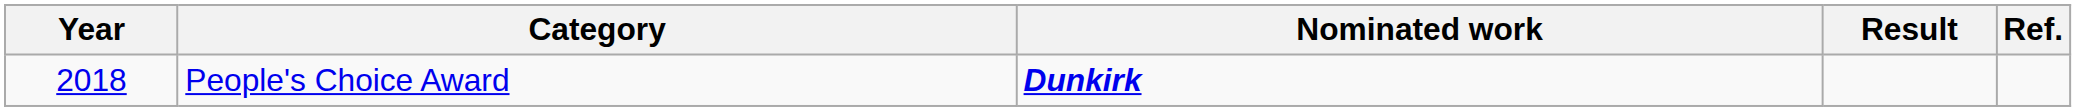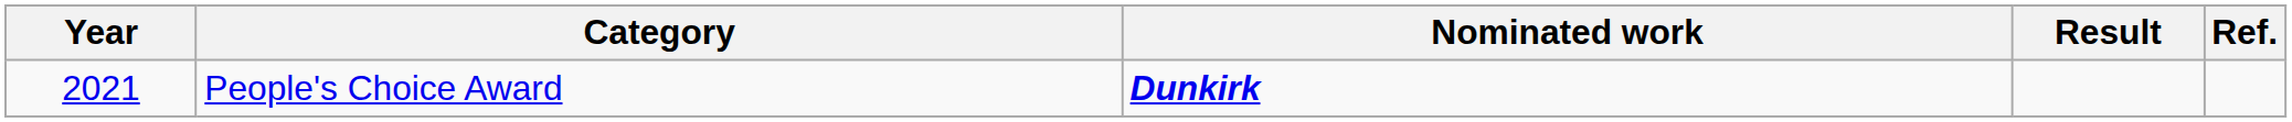People's Choice Award | Year: 2018 -> 2021
